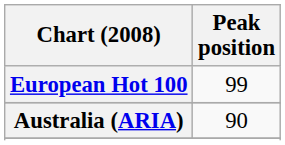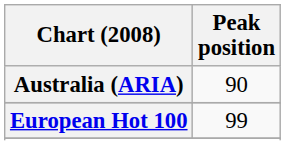rows swapped: Australia (ARIA) <-> European Hot 100
